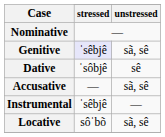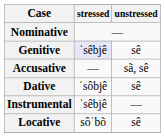Genitive | unstressed: sã, sê -> sê
rows swapped: Dative <-> Accusative
Locative | unstressed: sã, sê -> sê
